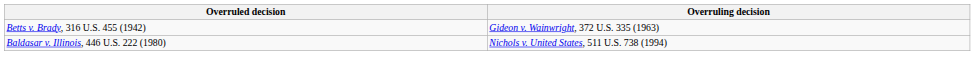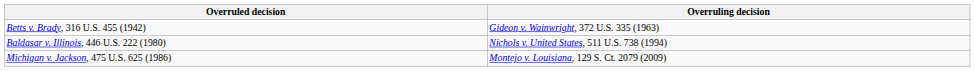+ row: Michigan v. Jackson, 475 U.S. 625 (1986) | Montejo v. Louisiana, 129 S. Ct. 2079 (2009)
